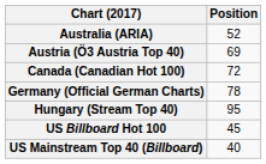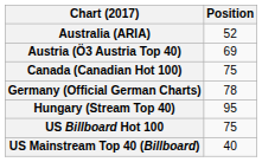Canada (Canadian Hot 100) | Position: 72 -> 75
US Billboard Hot 100 | Position: 45 -> 75
